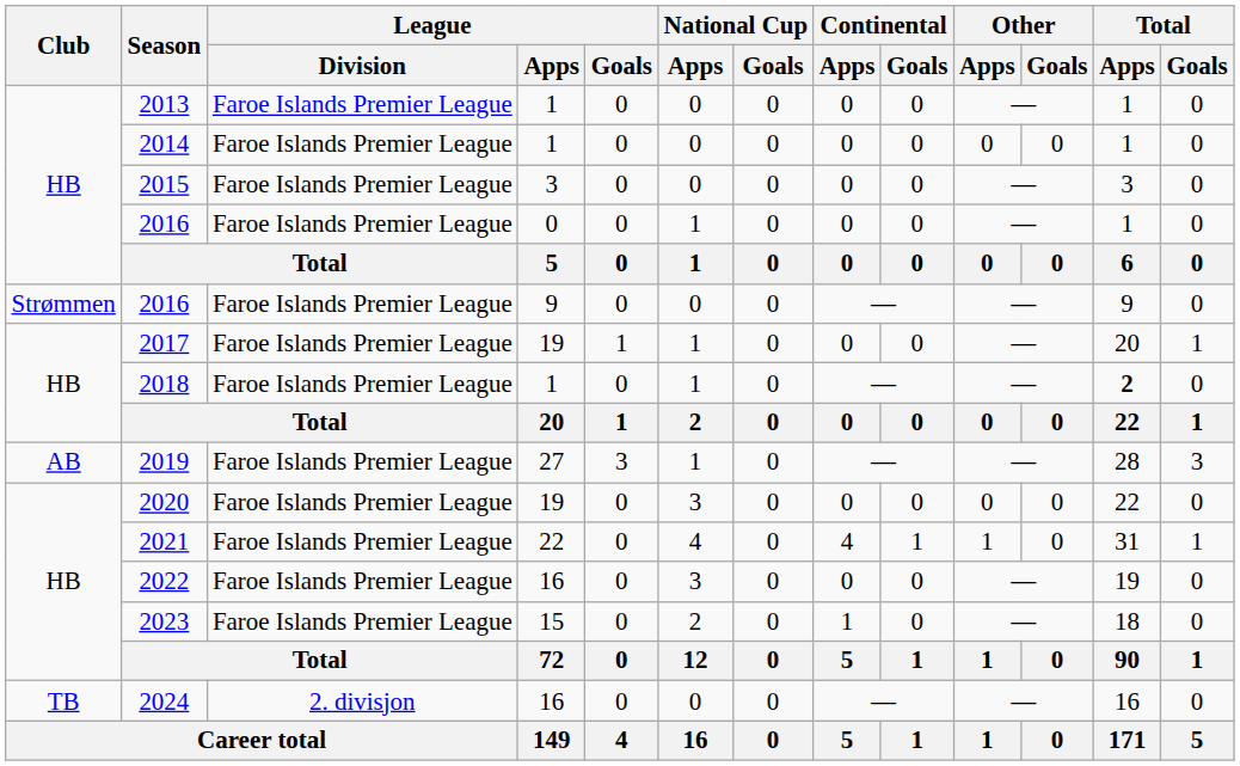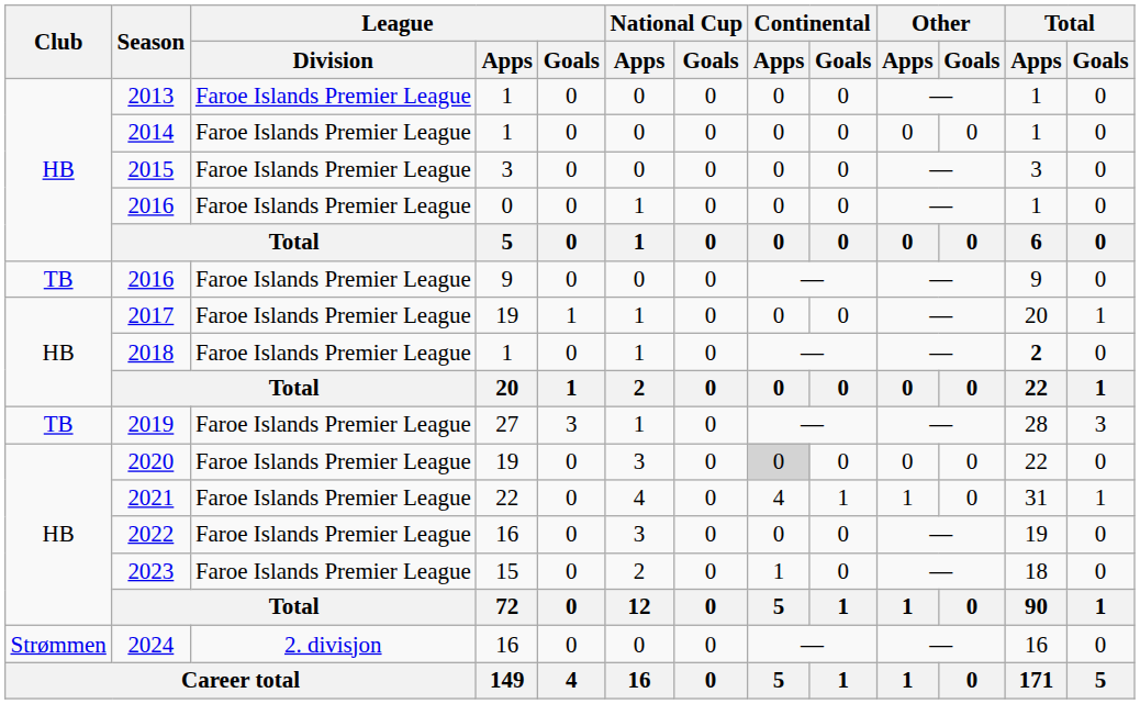2016 / 9 | Club: Strømmen -> TB
2019 | Club: AB -> TB
2020 | Continental / Apps: no background -> lightgrey background
2024 | Club: TB -> Strømmen
